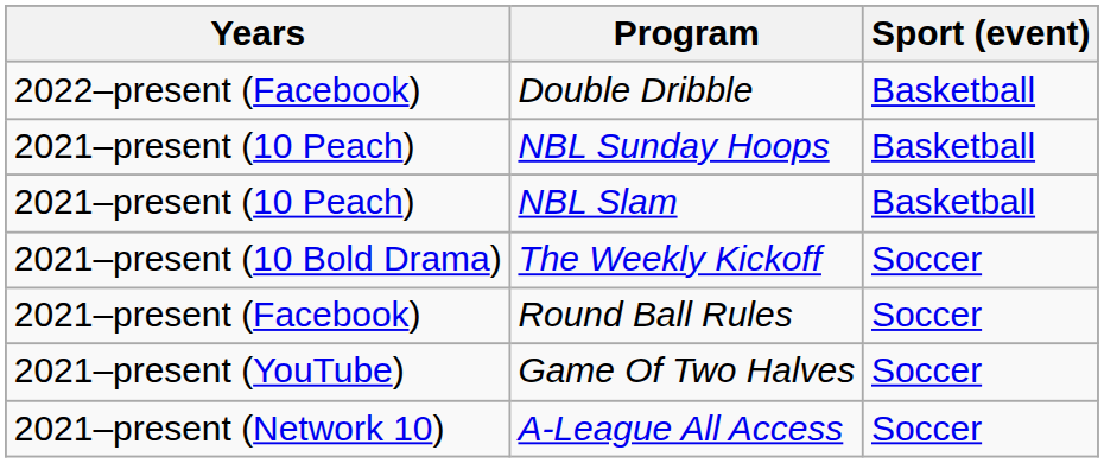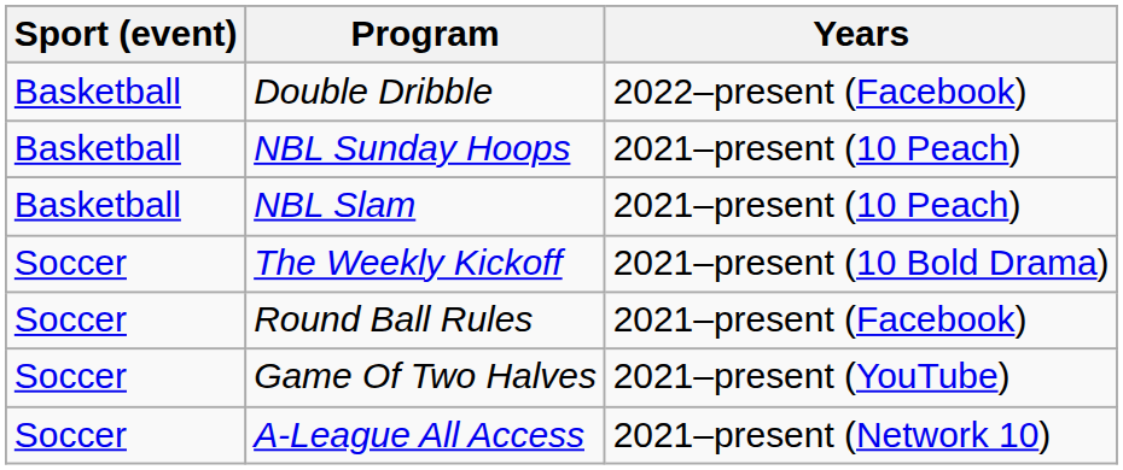columns swapped: Sport (event) <-> Years
